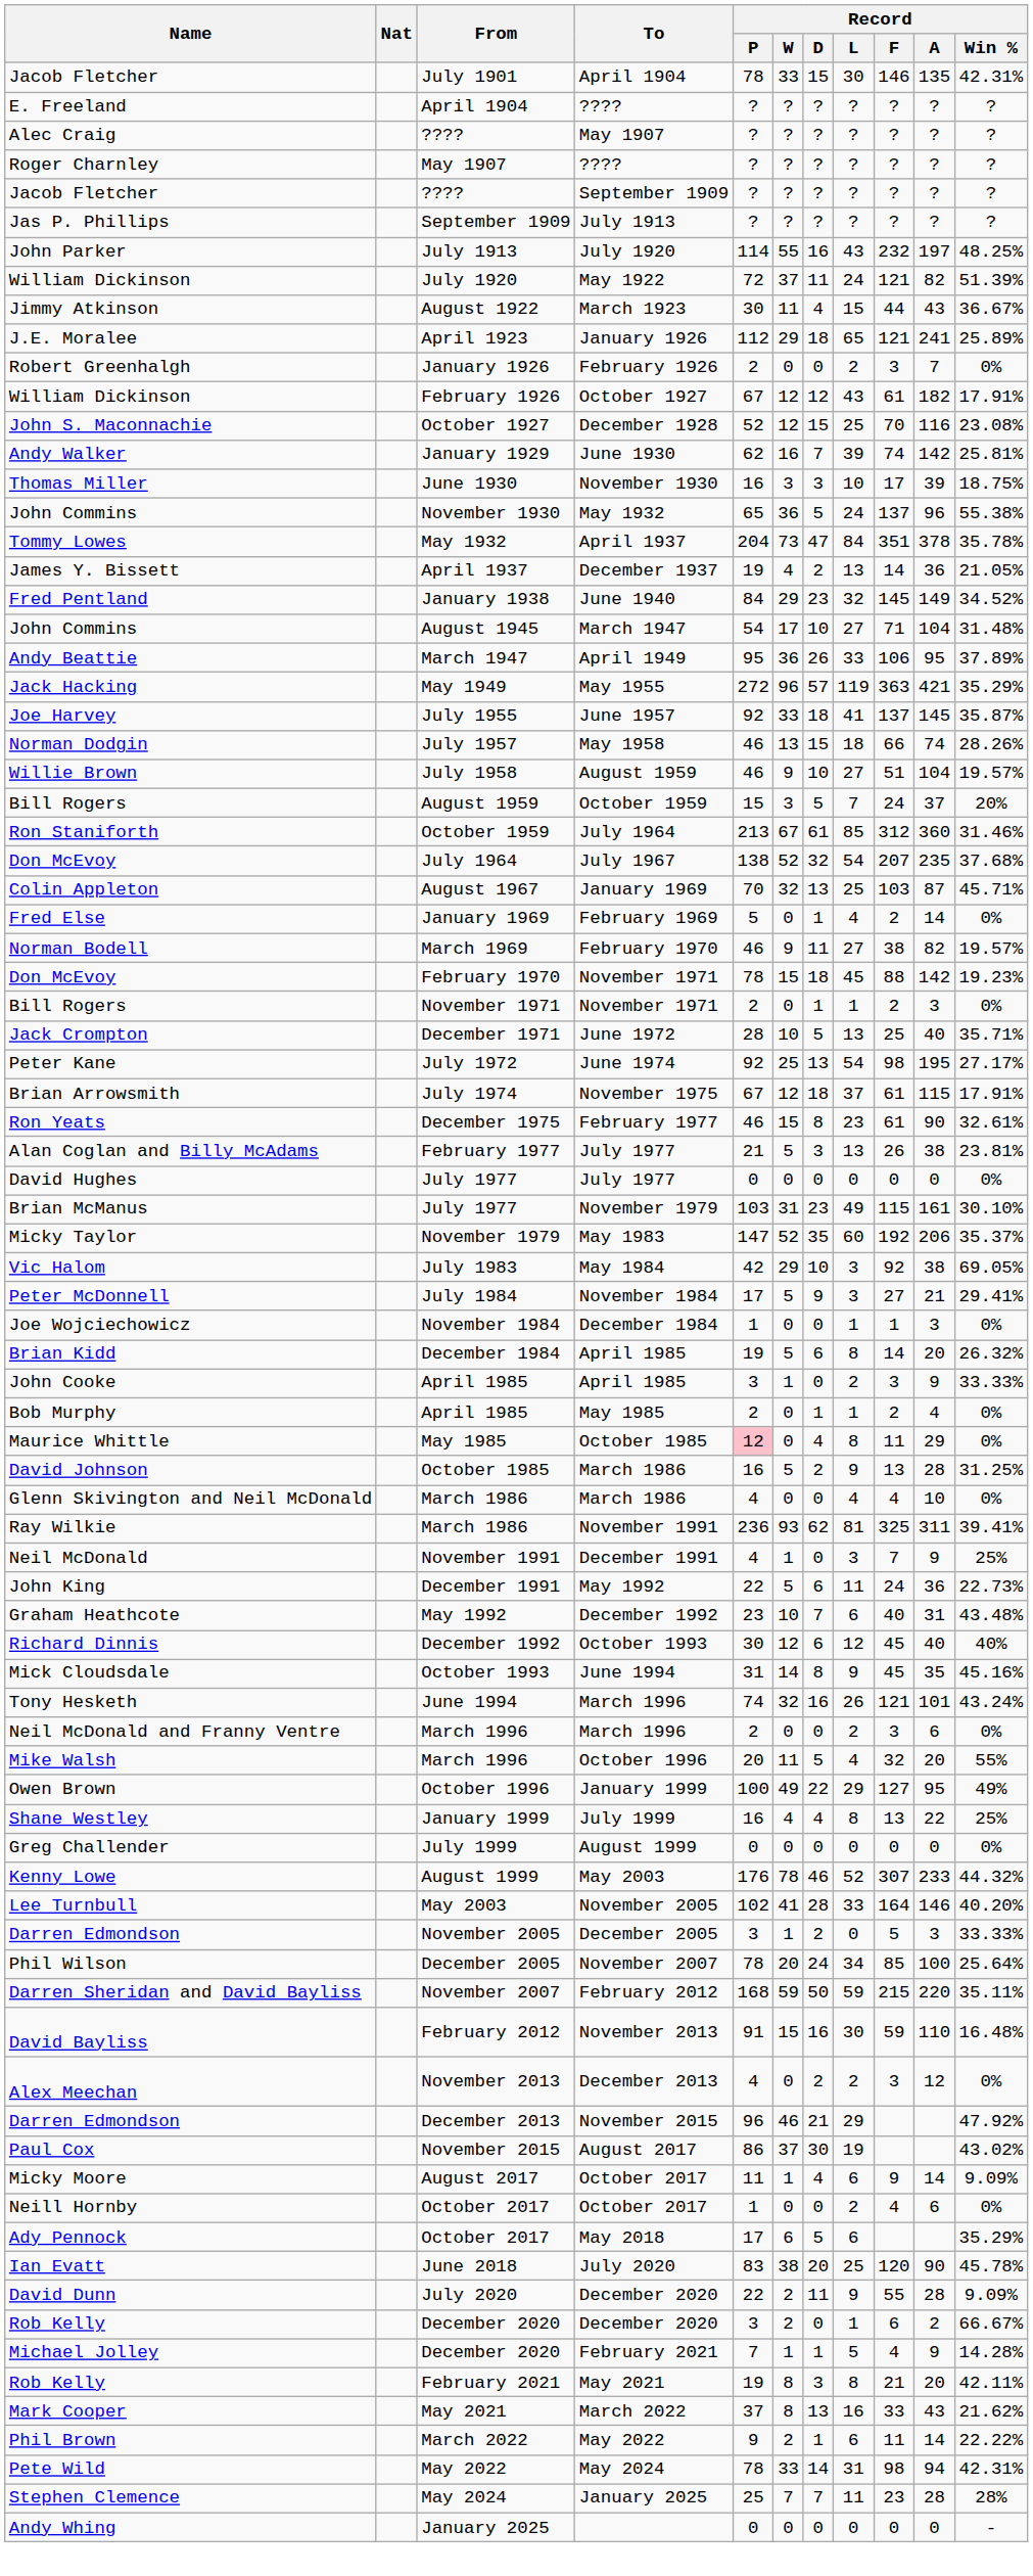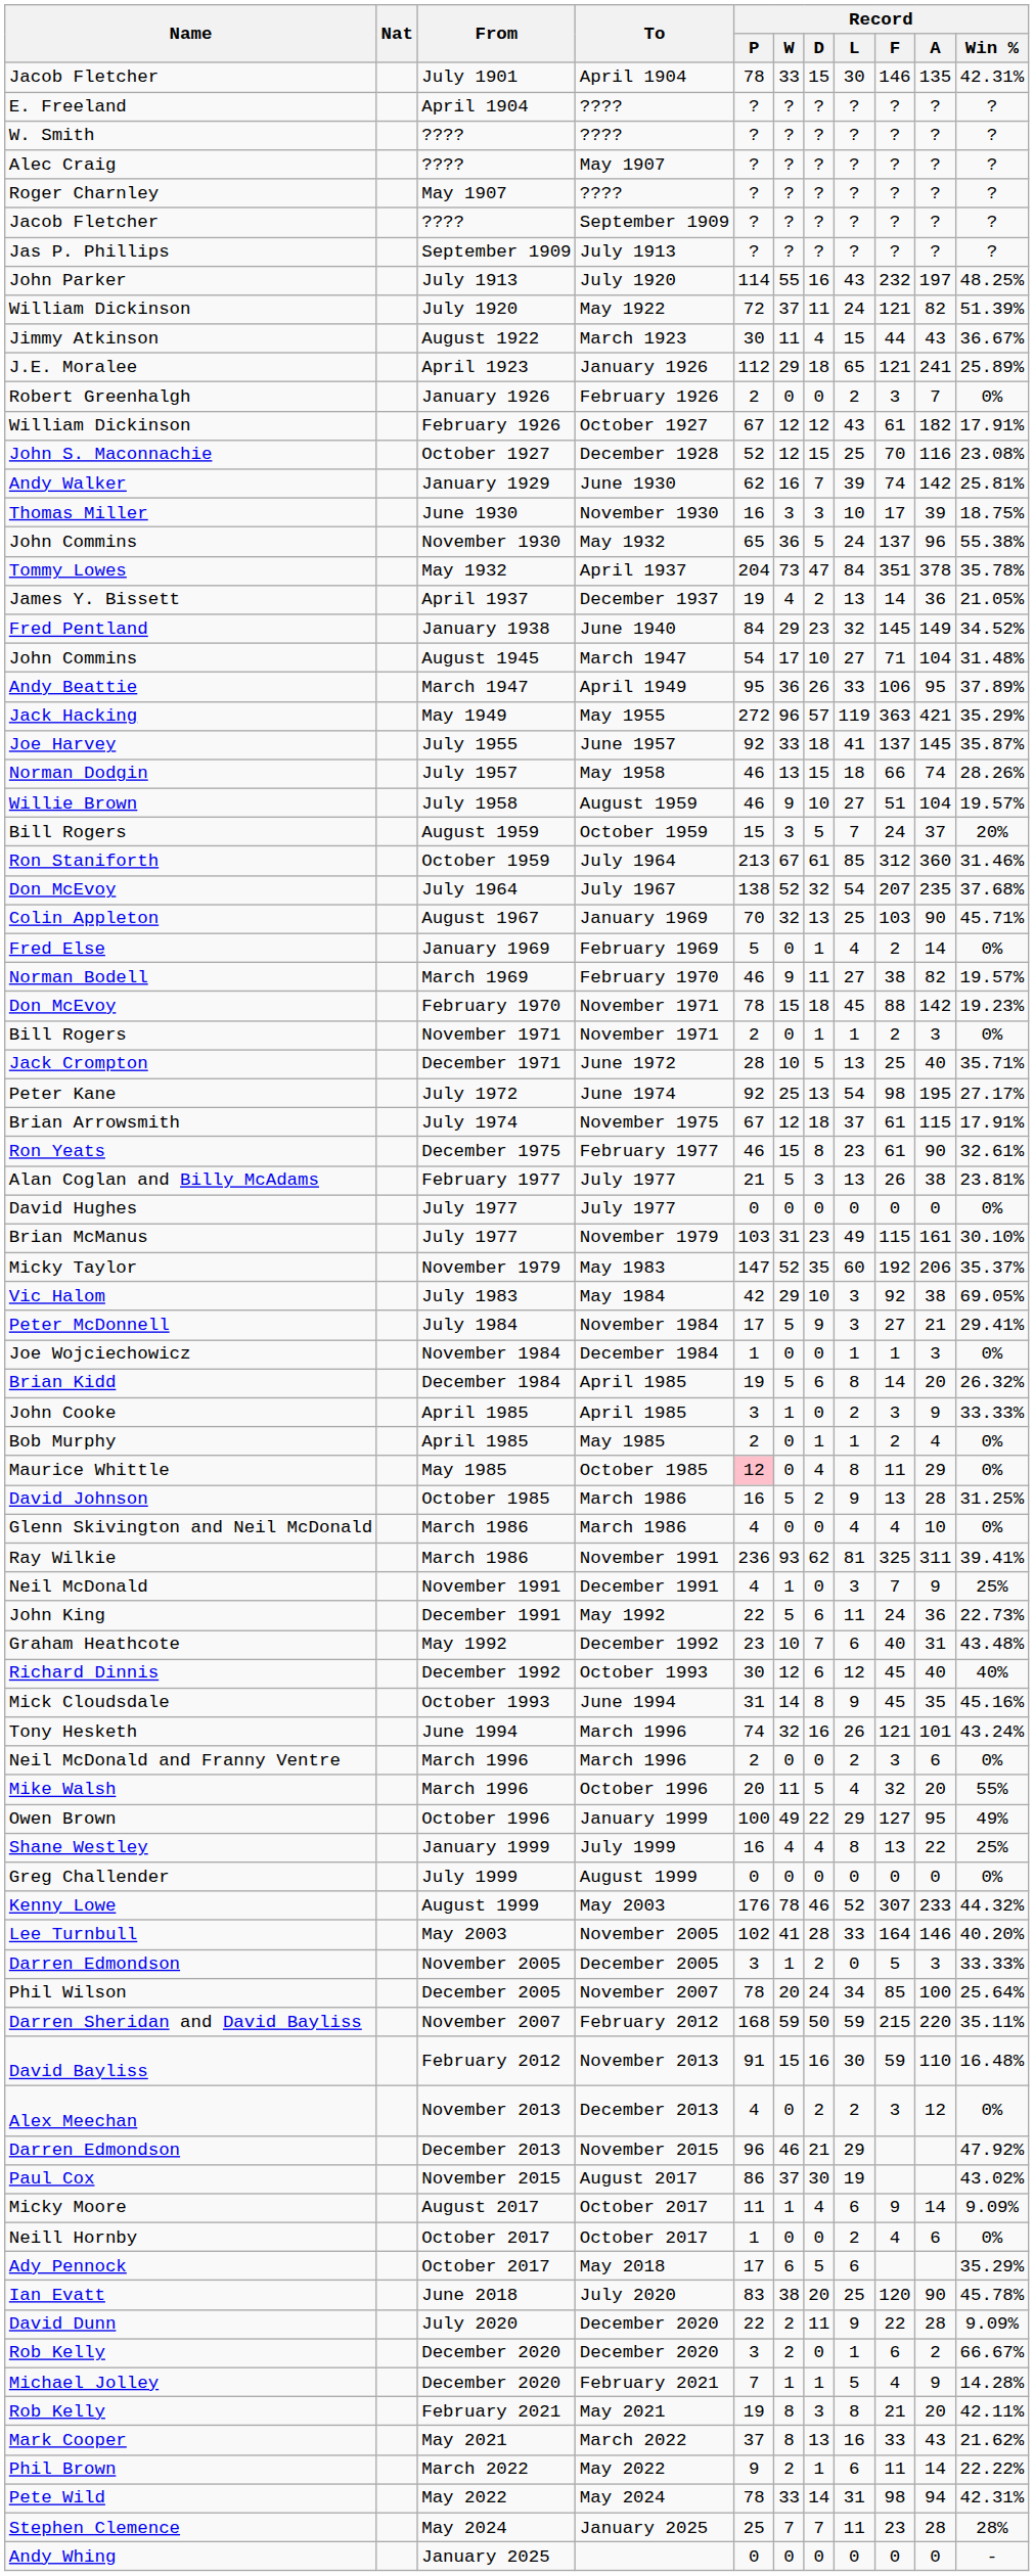+ row: W. Smith | ???? | ???? | ? | ? | ? | ? | ? | ? | ?
Colin Appleton | Record / A: 87 -> 90
David Dunn | Record / F: 55 -> 22
